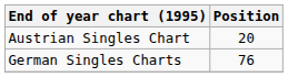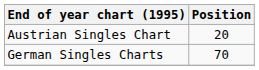German Singles Charts | Position: 76 -> 70
